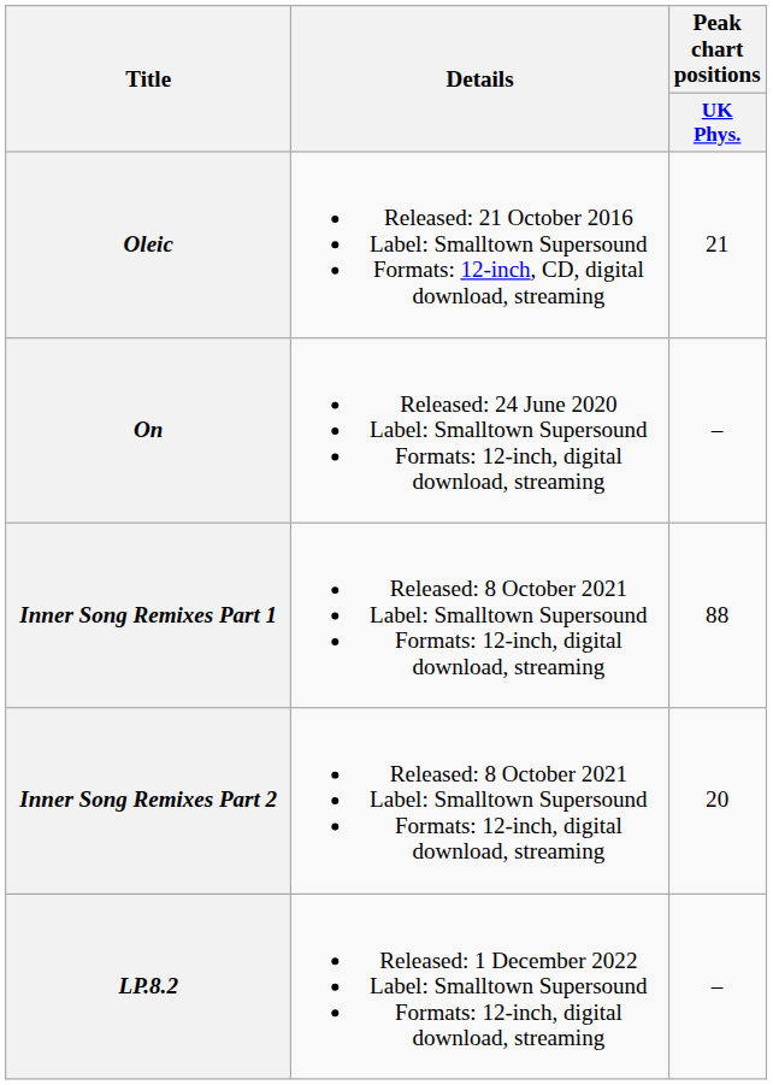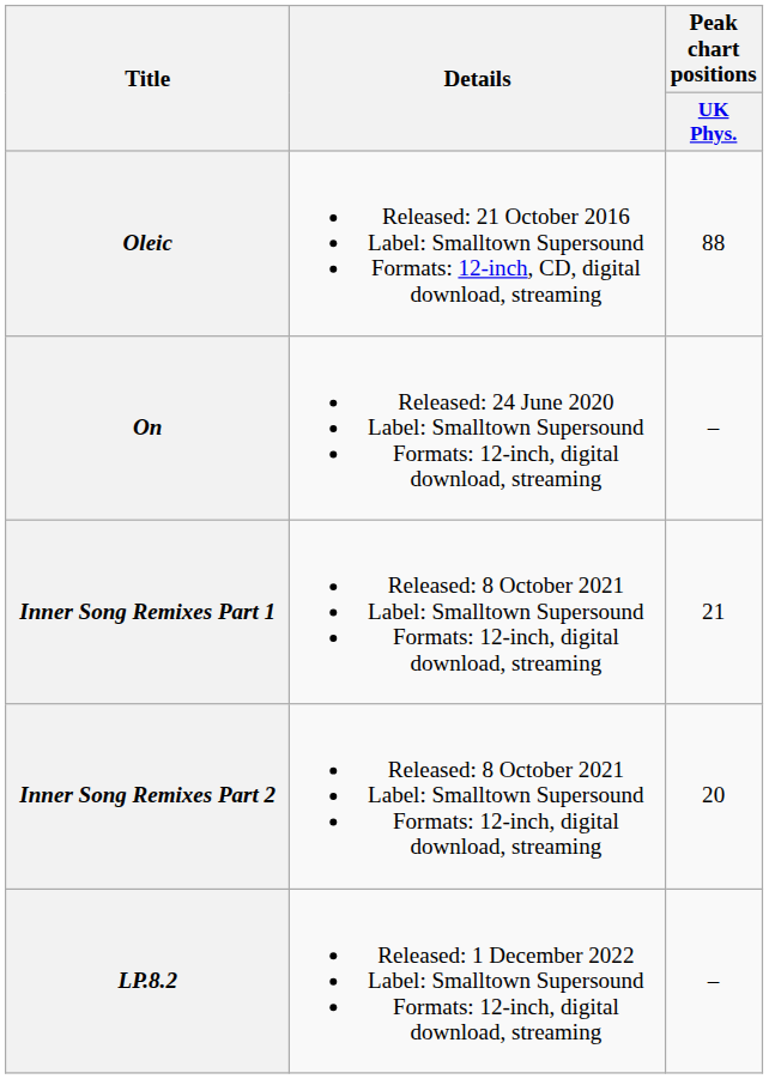Oleic | Peak chart positions / UK Phys.: 21 -> 88
Inner Song Remixes Part 1 | Peak chart positions / UK Phys.: 88 -> 21
